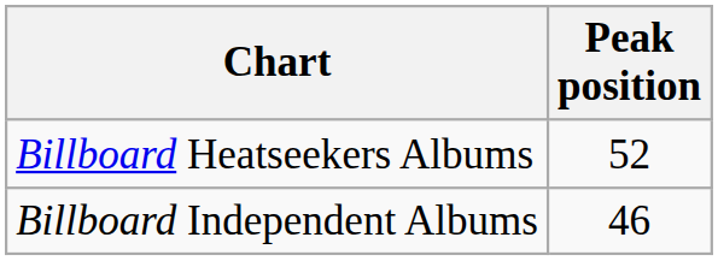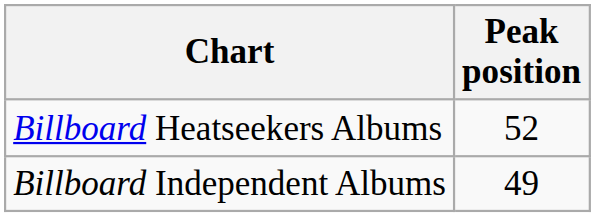Billboard Independent Albums | Peak position: 46 -> 49
